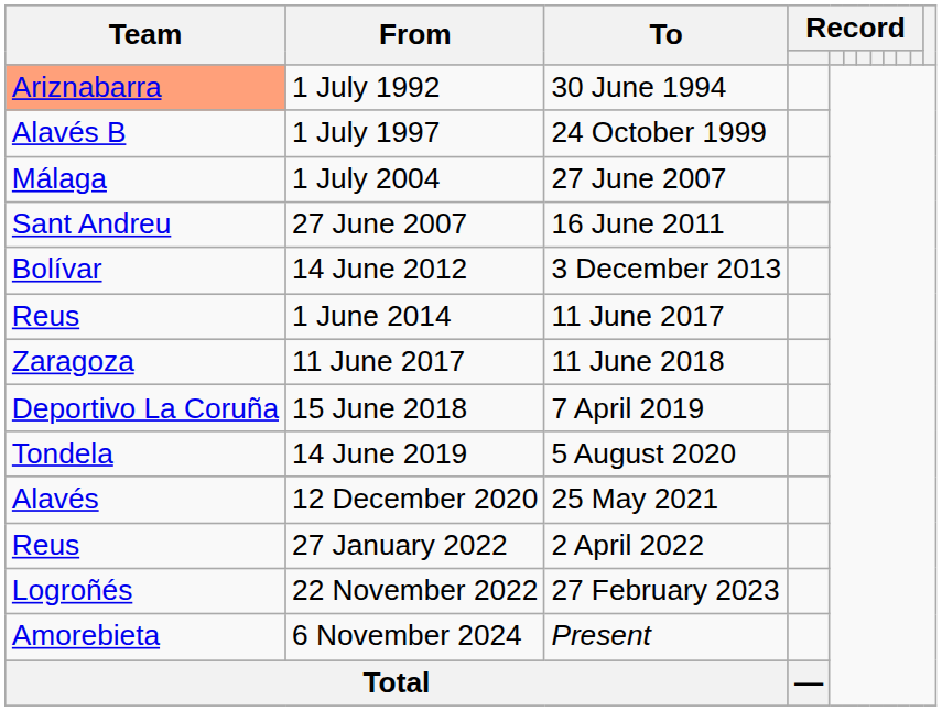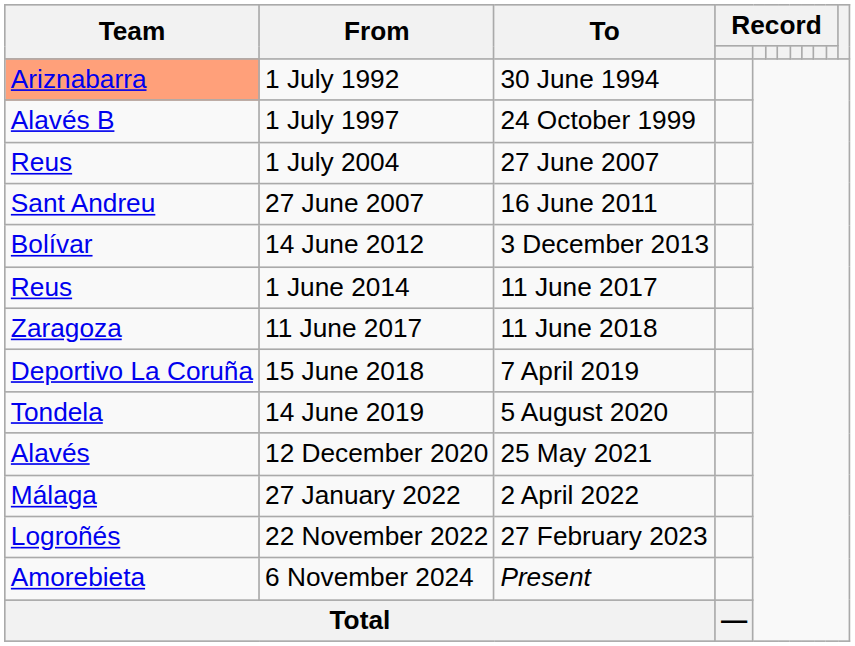1 July 2004 | Team: Málaga -> Reus
27 January 2022 | Team: Reus -> Málaga
